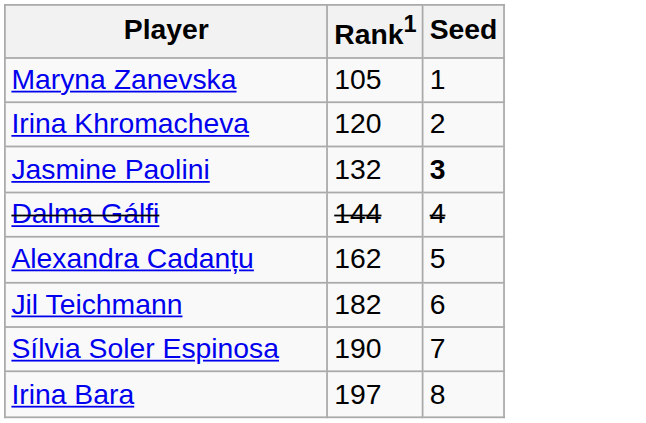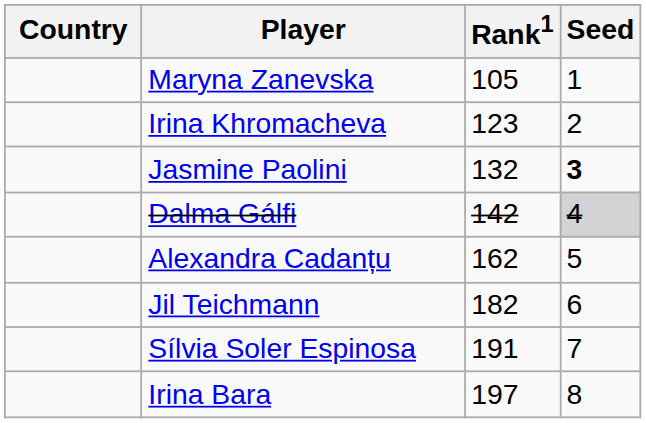+ column: Country
Irina Khromacheva | Rank1: 120 -> 123
Dalma Gálfi | Rank1: 144 -> 142
Dalma Gálfi | Seed: no background -> lightgrey background
Sílvia Soler Espinosa | Rank1: 190 -> 191
